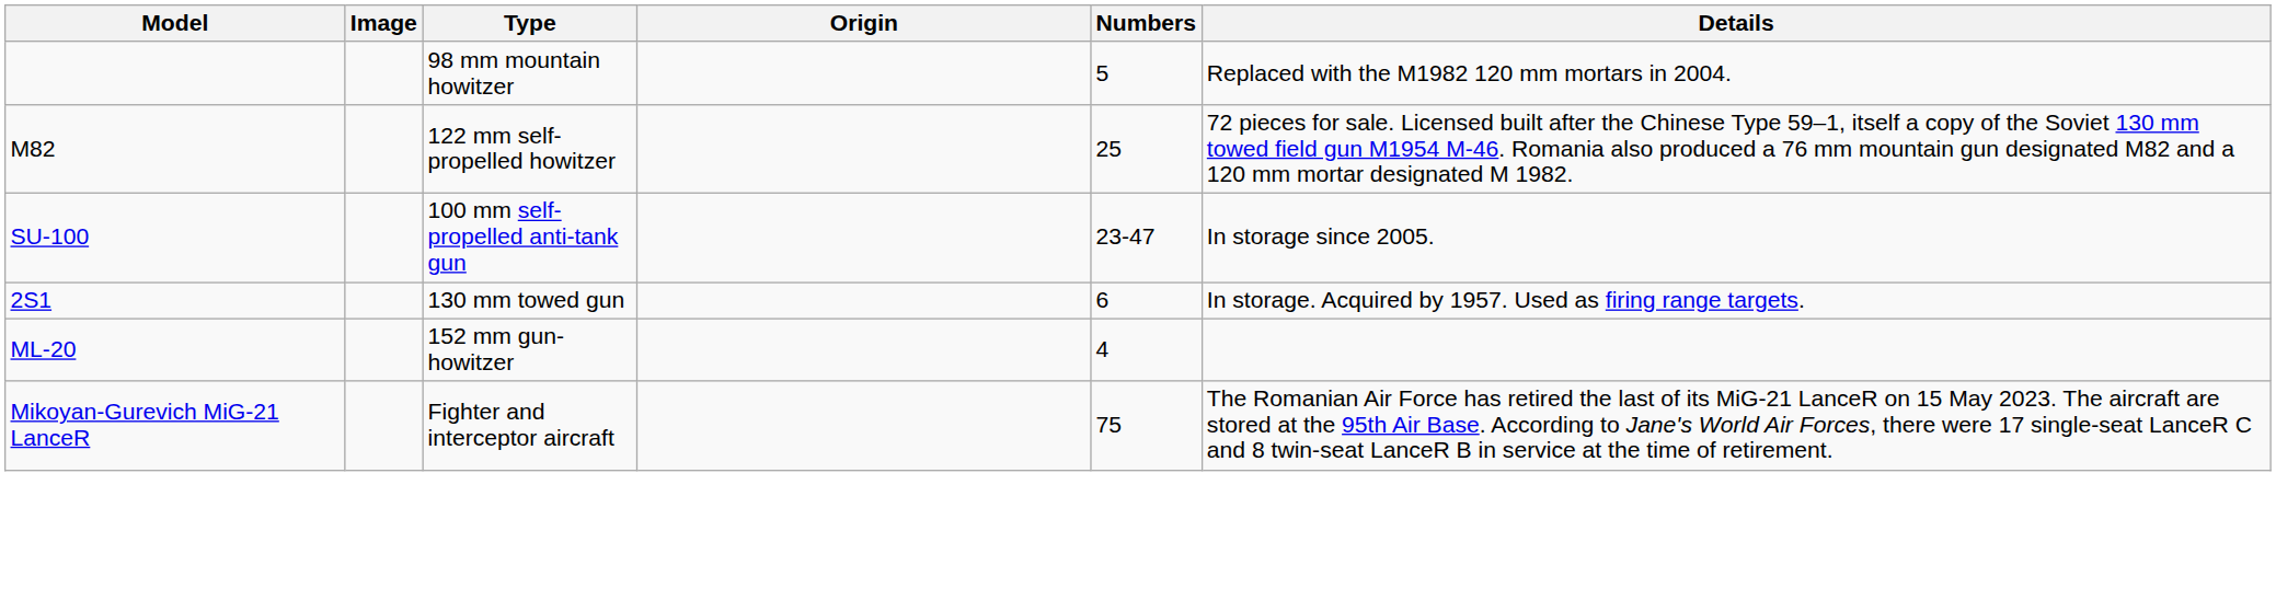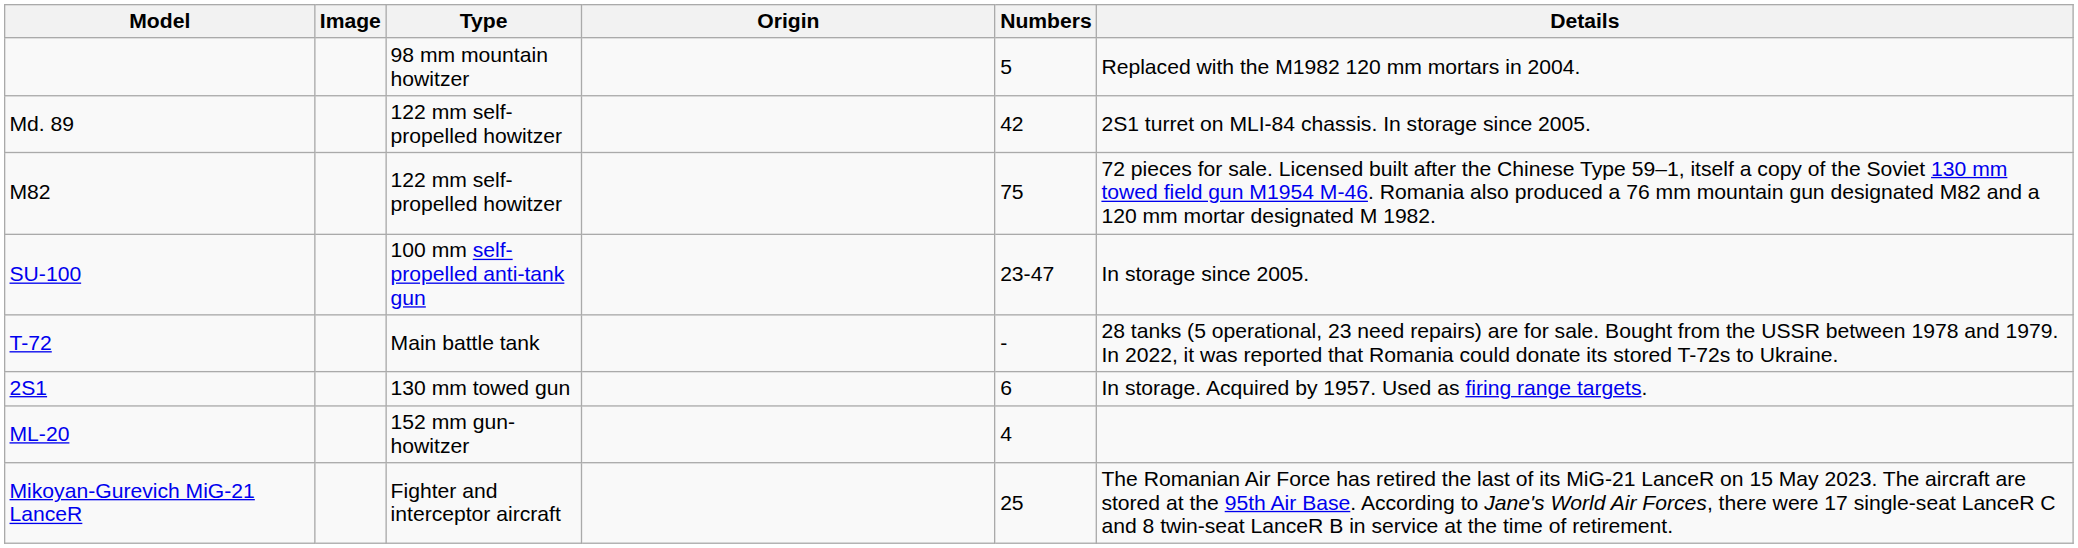+ row: Md. 89 | 122 mm self-propelled howitzer | 42 | 2S1 turret on MLI-84 chassis. In storage since 2005.
M82 | Numbers: 25 -> 75
+ row: T-72 | Main battle tank | - | 28 tanks (5 operational, 23 need repairs) are for sale. Bought from the USSR between 1978 and 1979. In 2022, it was reported that Romania could donate its stored T-72s to Ukraine.
Mikoyan-Gurevich MiG-21 LanceR | Numbers: 75 -> 25
